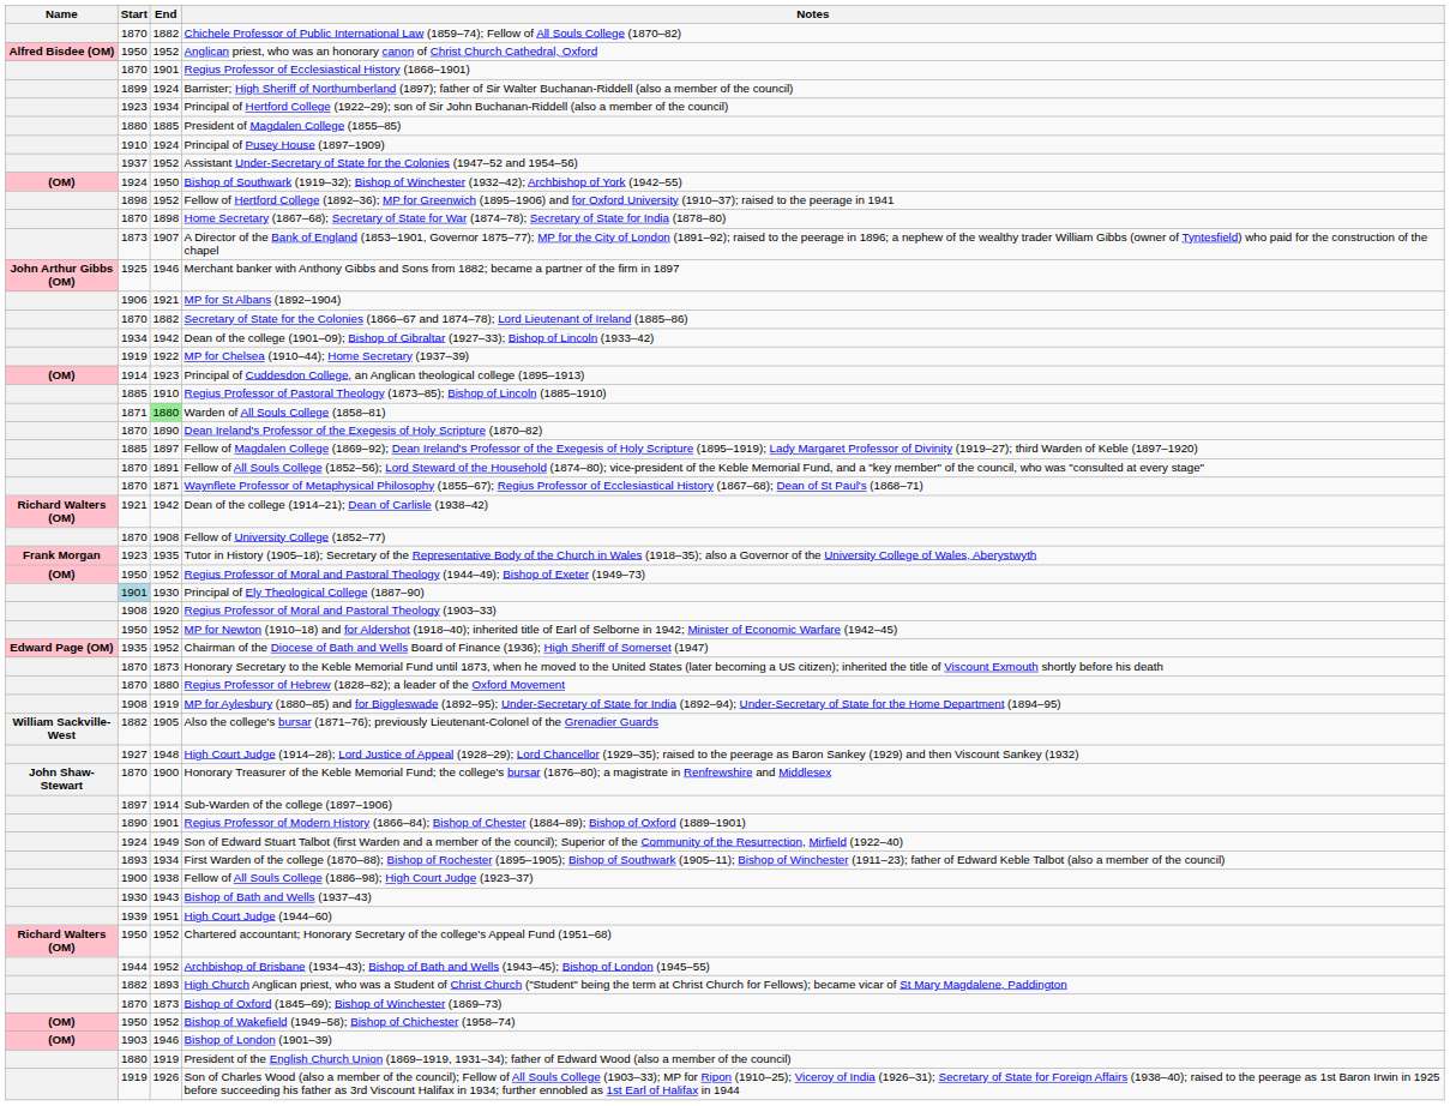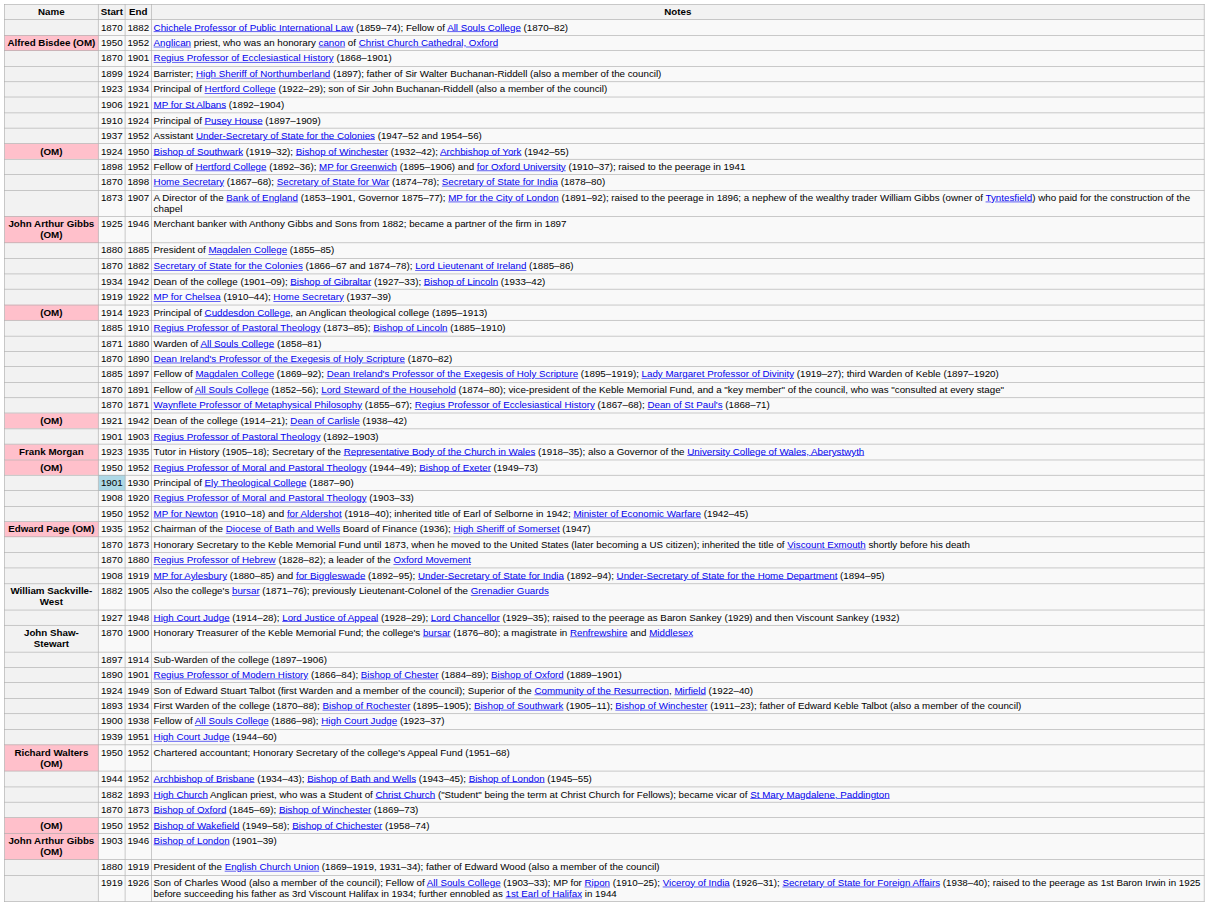rows swapped: President of Magdalen College (1855–85) <-> MP for St Albans (1892–1904)
Warden of All Souls College (1858–81) | End: lightgreen background -> no background
Dean of the college (1914–21); Dean of Carlisle (1938–42) | Name: Richard Walters (OM) -> (OM)
- row: 1870 | 1908 | Fellow of University College (1852–77)
+ row: 1901 | 1903 | Regius Professor of Pastoral Theology (1892–1903)
- row: 1930 | 1943 | Bishop of Bath and Wells (1937–43)
Bishop of London (1901–39) | Name: (OM) -> John Arthur Gibbs (OM)
